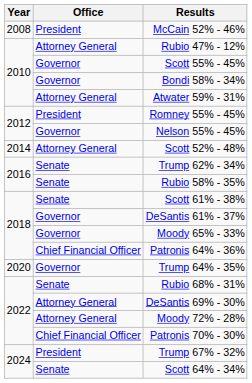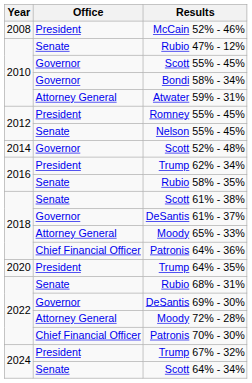Rubio 47% - 12% | Office: Attorney General -> Senate
Nelson 55% - 45% | Office: Governor -> Senate
Scott 52% - 48% | Office: Attorney General -> Governor
Trump 62% - 34% | Office: Senate -> President
Moody 65% - 33% | Office: Governor -> Attorney General
Trump 64% - 35% | Office: Governor -> President
DeSantis 69% - 30% | Office: Attorney General -> Governor
